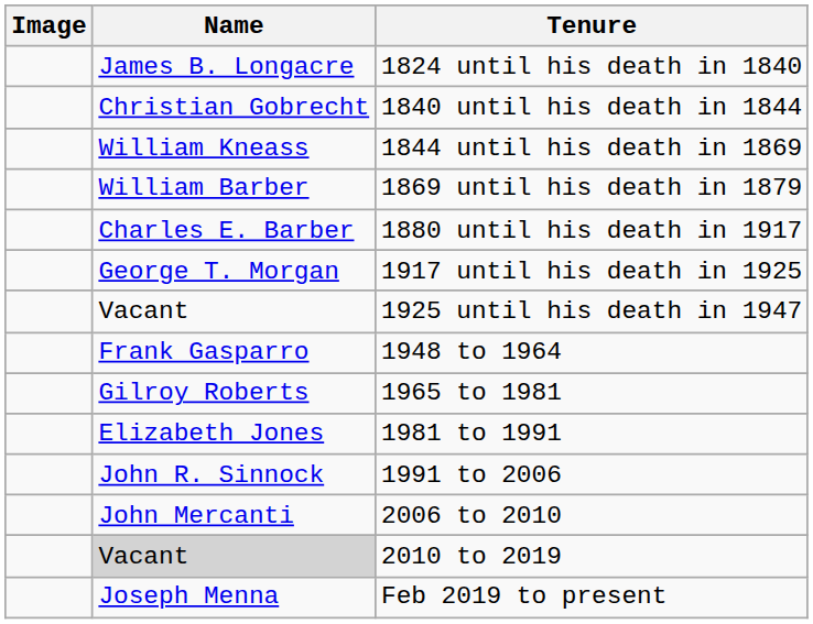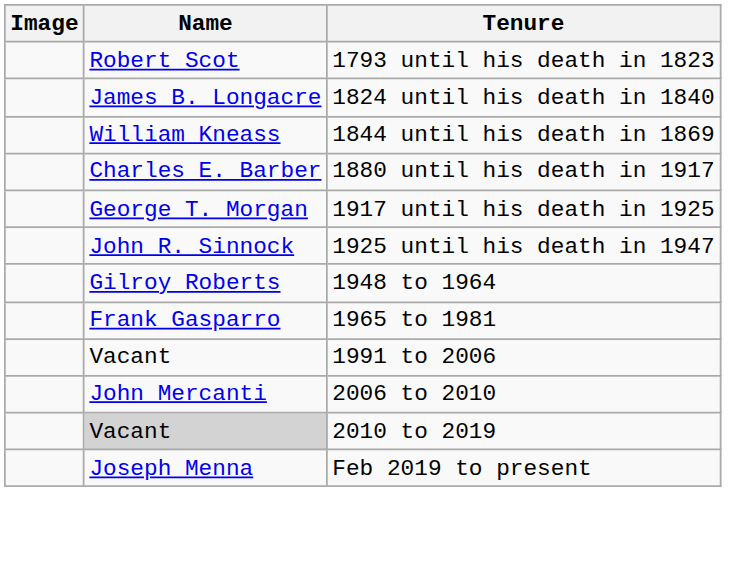+ row: Robert Scot | 1793 until his death in 1823
- row: Christian Gobrecht | 1840 until his death in 1844
- row: William Barber | 1869 until his death in 1879
1925 until his death in 1947 | Name: Vacant -> John R. Sinnock
1948 to 1964 | Name: Frank Gasparro -> Gilroy Roberts
1965 to 1981 | Name: Gilroy Roberts -> Frank Gasparro
- row: Elizabeth Jones | 1981 to 1991
1991 to 2006 | Name: John R. Sinnock -> Vacant
